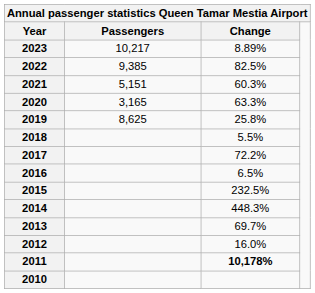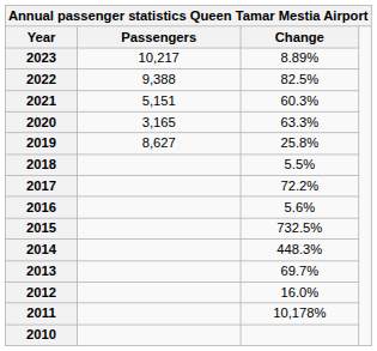2022 | Passengers: 9,385 -> 9,388
2019 | Passengers: 8,625 -> 8,627
2016 | Change: 6.5% -> 5.6%
2015 | Change: 232.5% -> 732.5%
2011 | Change: bold -> normal
